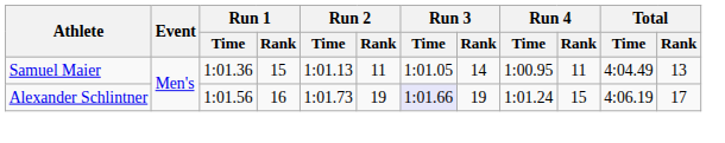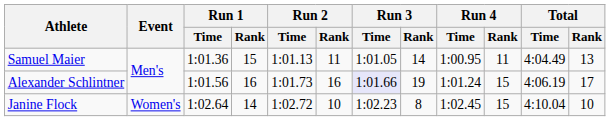Alexander Schlintner | Run 2 / Rank: 19 -> 16
+ row: Janine Flock | Women's | 1:02.64 | 14 | 1:02.72 | 10 | 1:02.23 | 8 | 1:02.45 | 15 | 4:10.04 | 10
